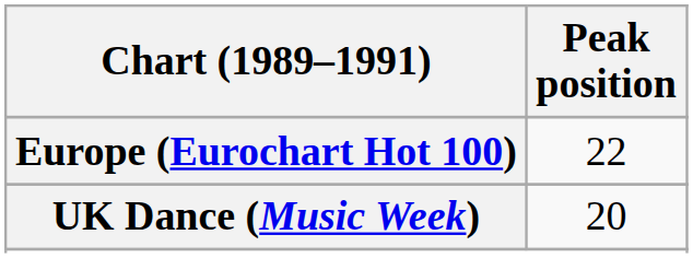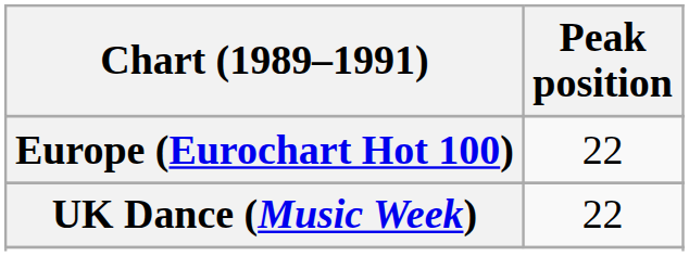UK Dance (Music Week) | Peak position: 20 -> 22
